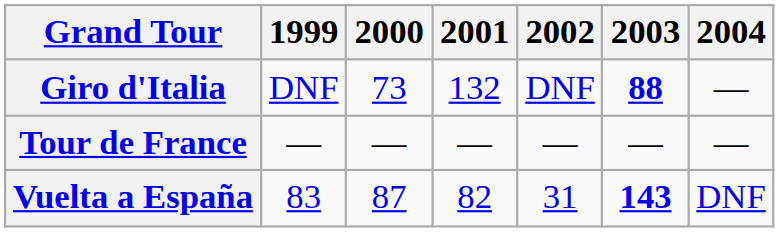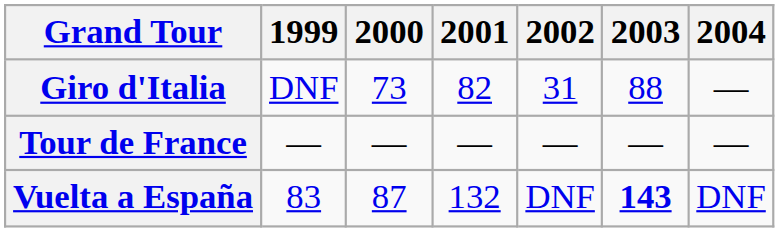Giro d'Italia | 2001: 132 -> 82
Giro d'Italia | 2002: DNF -> 31
Giro d'Italia | 2003: bold -> normal
Vuelta a España | 2001: 82 -> 132
Vuelta a España | 2002: 31 -> DNF
